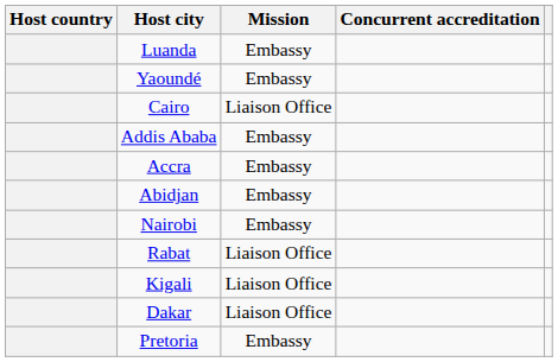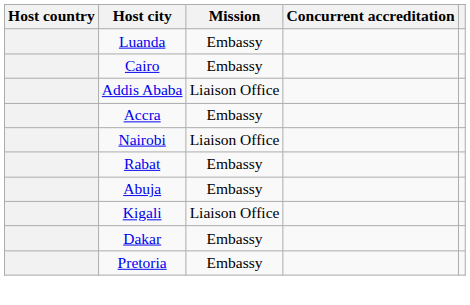- row: Yaoundé | Embassy
Cairo | Mission: Liaison Office -> Embassy
Addis Ababa | Mission: Embassy -> Liaison Office
- row: Abidjan | Embassy
Nairobi | Mission: Embassy -> Liaison Office
Rabat | Mission: Liaison Office -> Embassy
+ row: Abuja | Embassy
Dakar | Mission: Liaison Office -> Embassy
